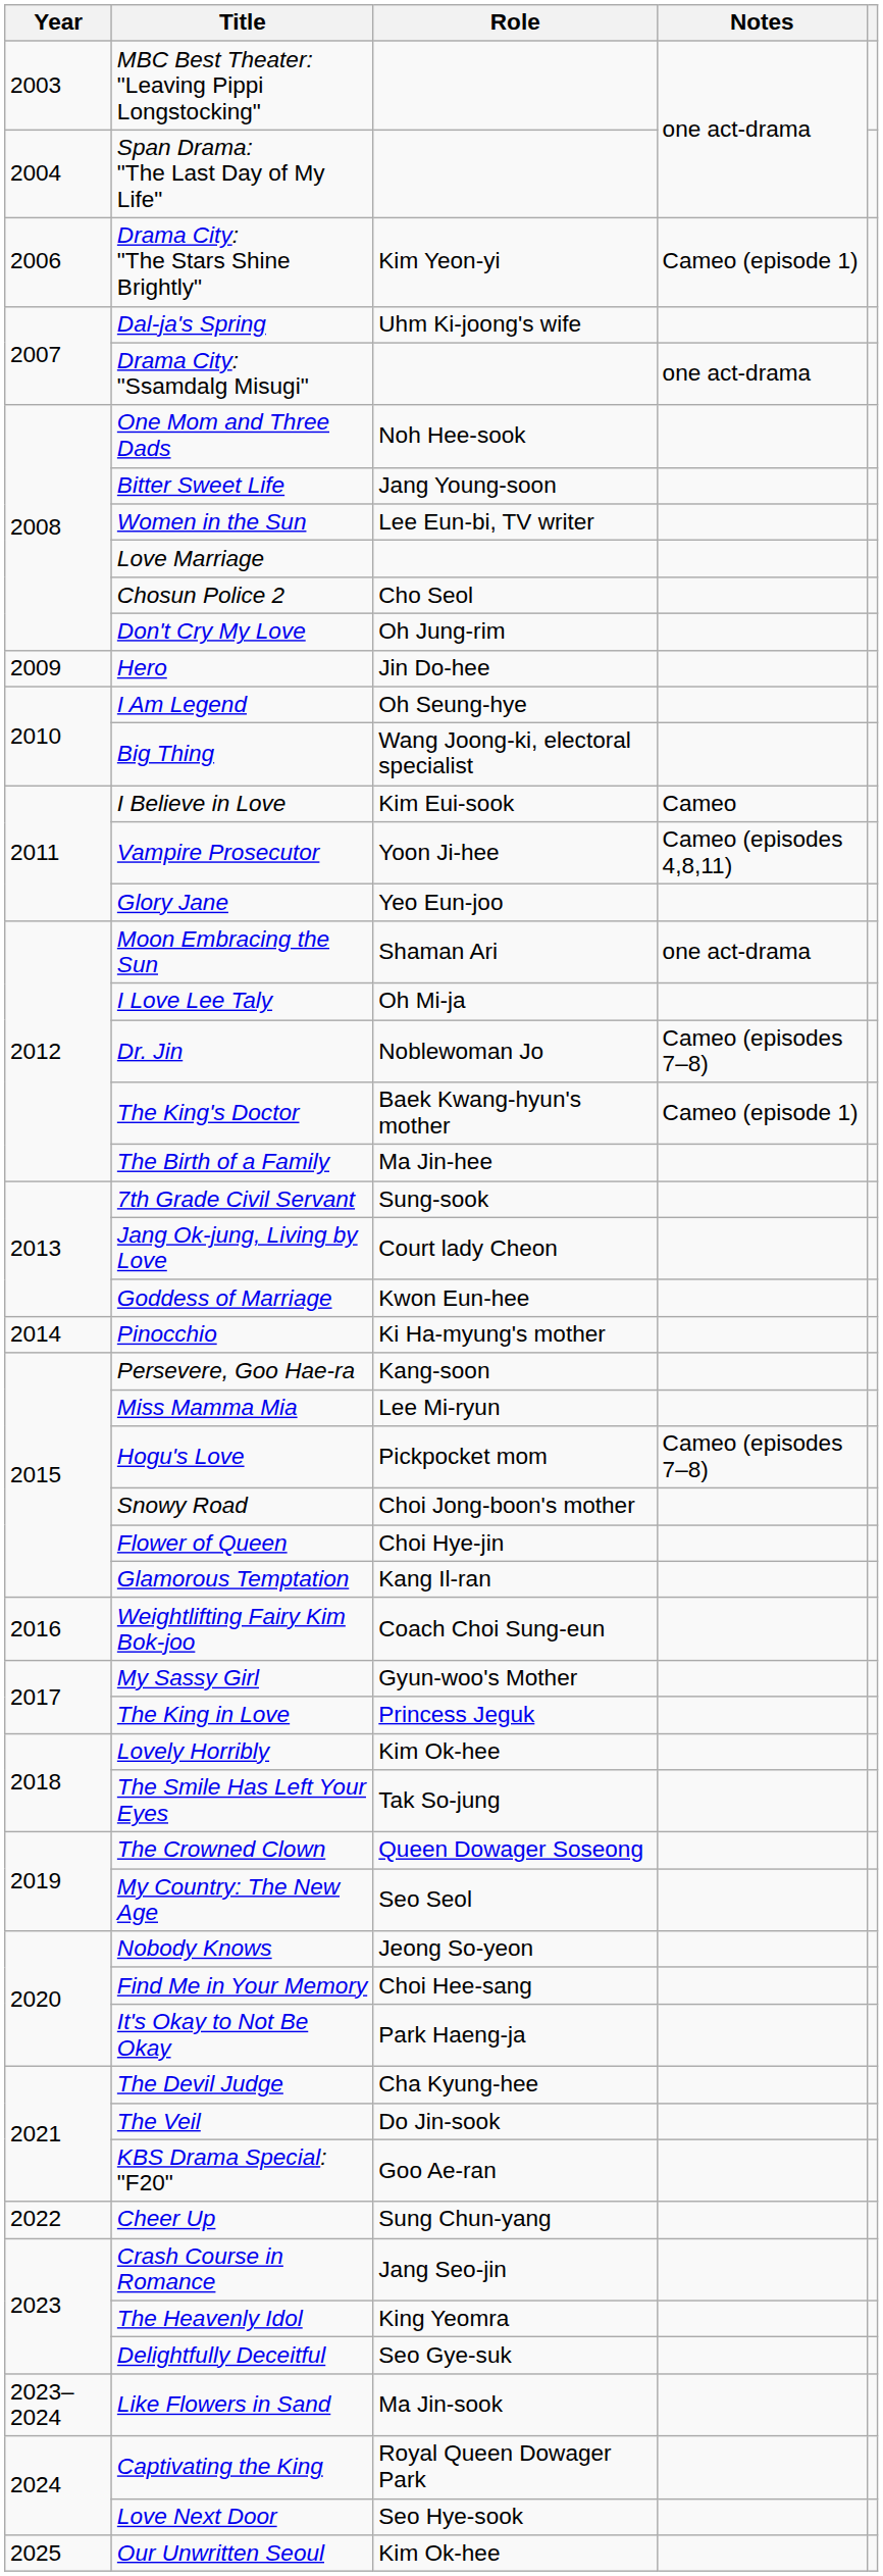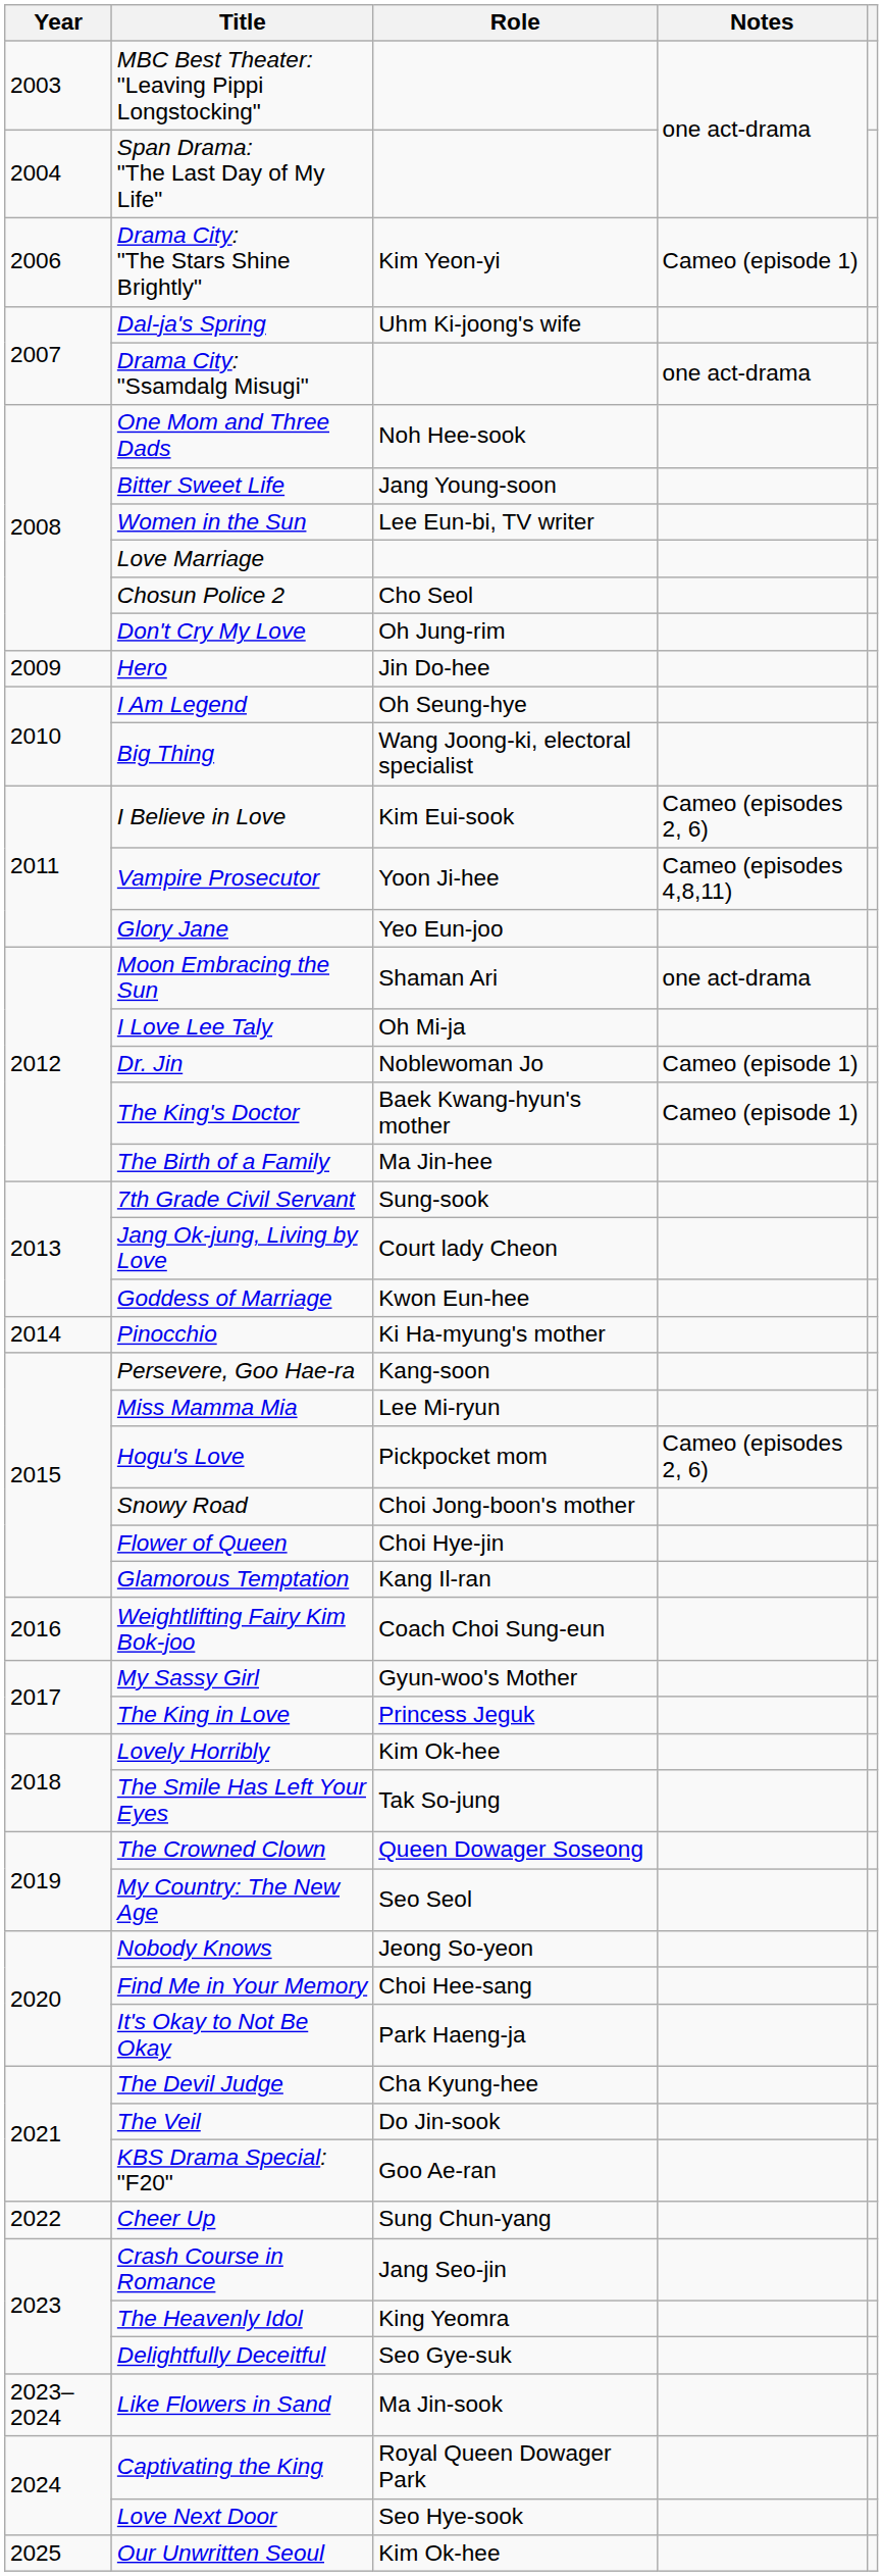I Believe in Love | Notes: Cameo -> Cameo (episodes 2, 6)
Dr. Jin | Notes: Cameo (episodes 7–8) -> Cameo (episode 1)
Hogu's Love | Notes: Cameo (episodes 7–8) -> Cameo (episodes 2, 6)
